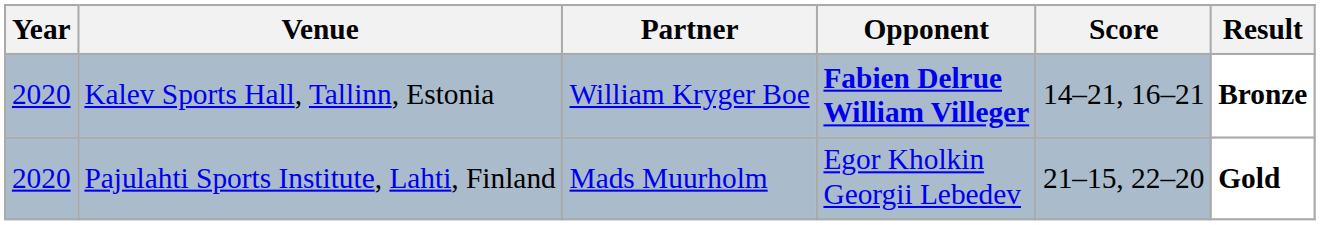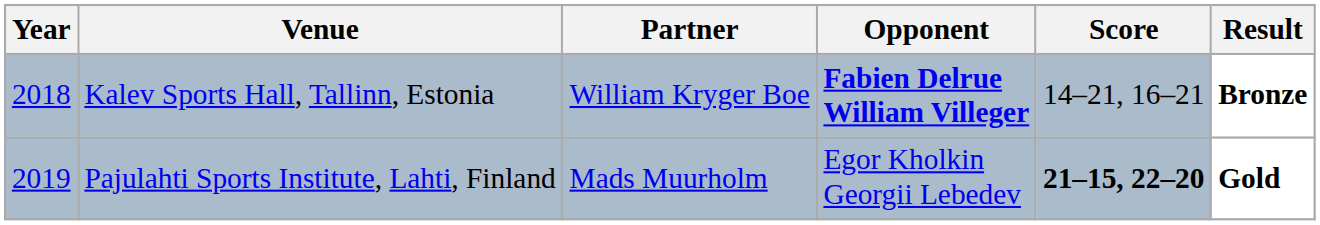Kalev Sports Hall, Tallinn, Estonia | Year: 2020 -> 2018
Pajulahti Sports Institute, Lahti, Finland | Year: 2020 -> 2019
Pajulahti Sports Institute, Lahti, Finland | Score: normal -> bold
